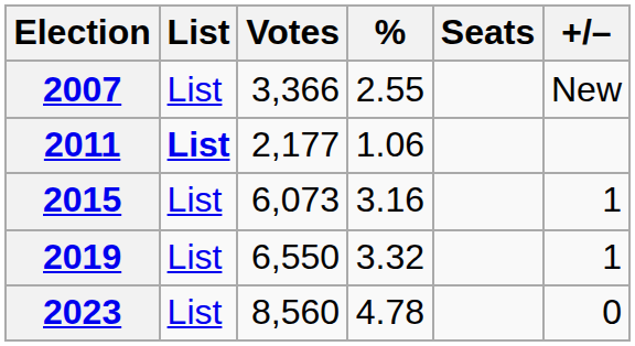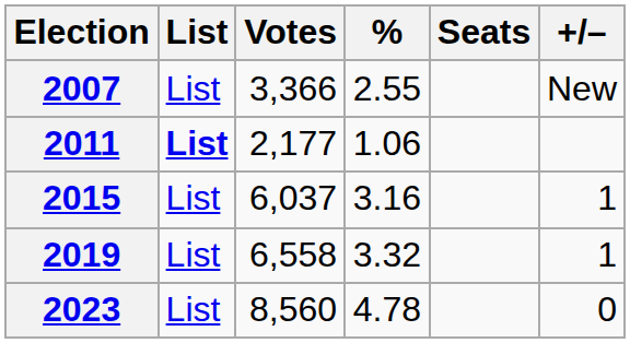2015 | Votes: 6,073 -> 6,037
2019 | Votes: 6,550 -> 6,558
